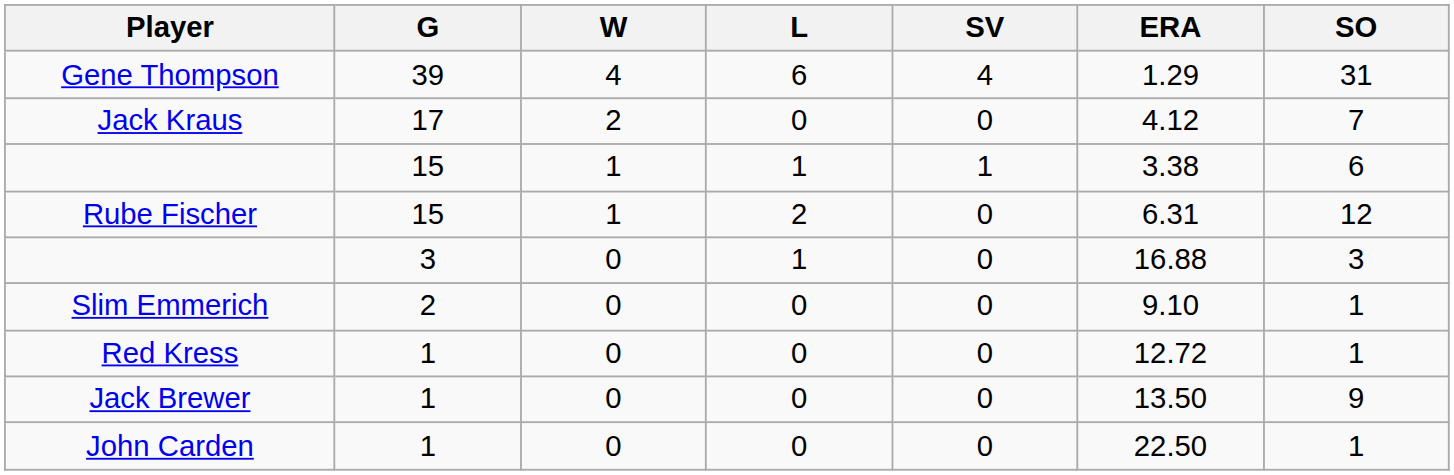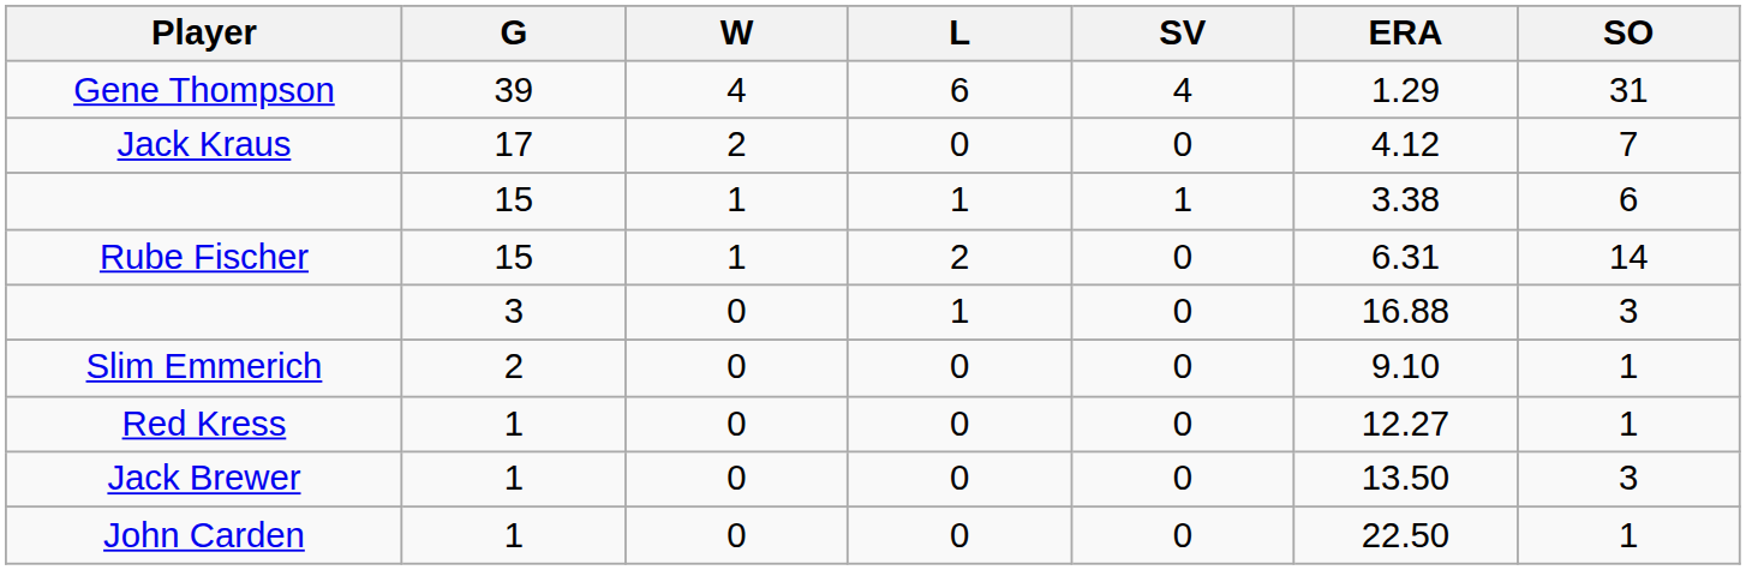Rube Fischer | SO: 12 -> 14
Red Kress | ERA: 12.72 -> 12.27
Jack Brewer | SO: 9 -> 3
